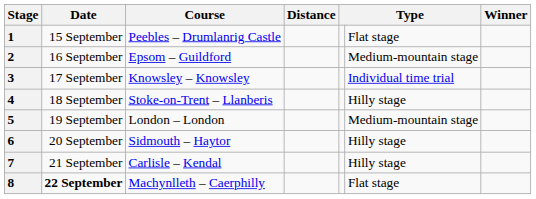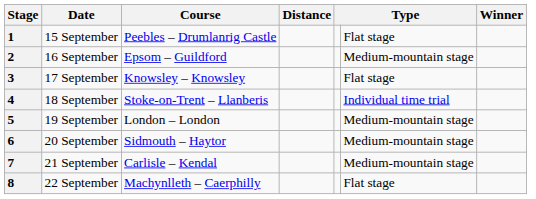3 | column 6: Individual time trial -> Flat stage
4 | column 6: Hilly stage -> Individual time trial
6 | column 6: Hilly stage -> Medium-mountain stage
7 | column 6: Hilly stage -> Medium-mountain stage
8 | Date: bold -> normal
